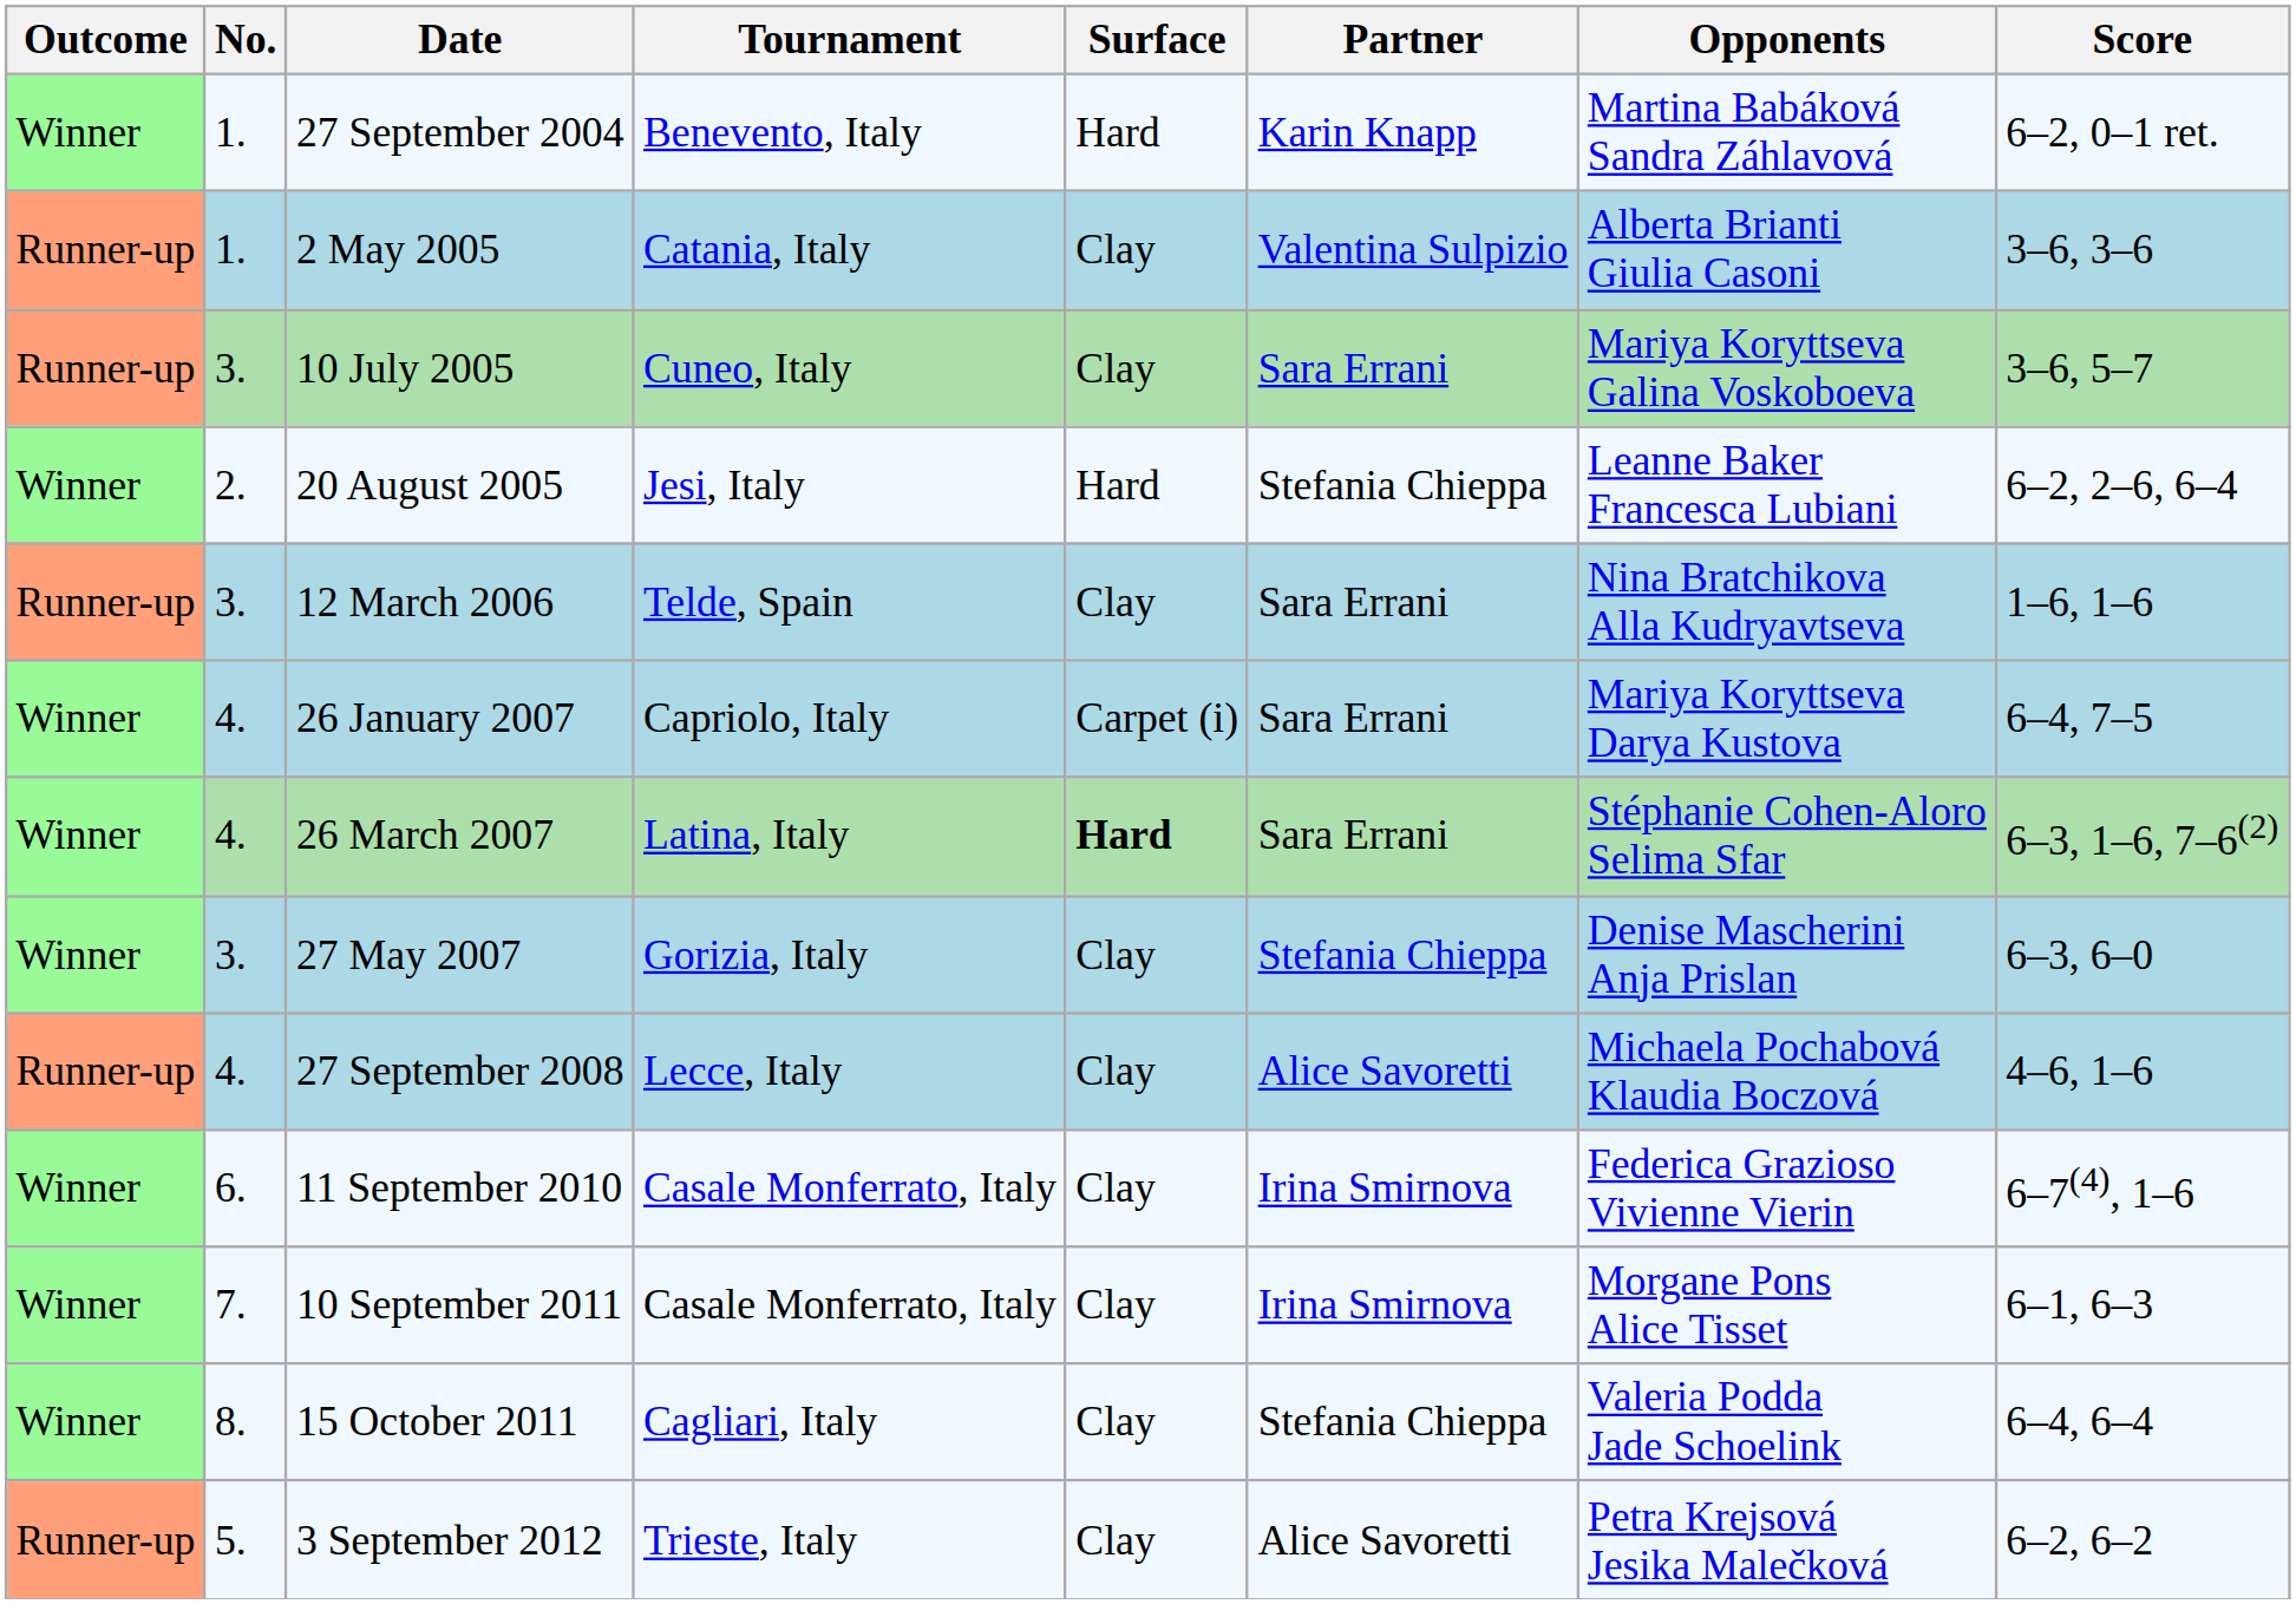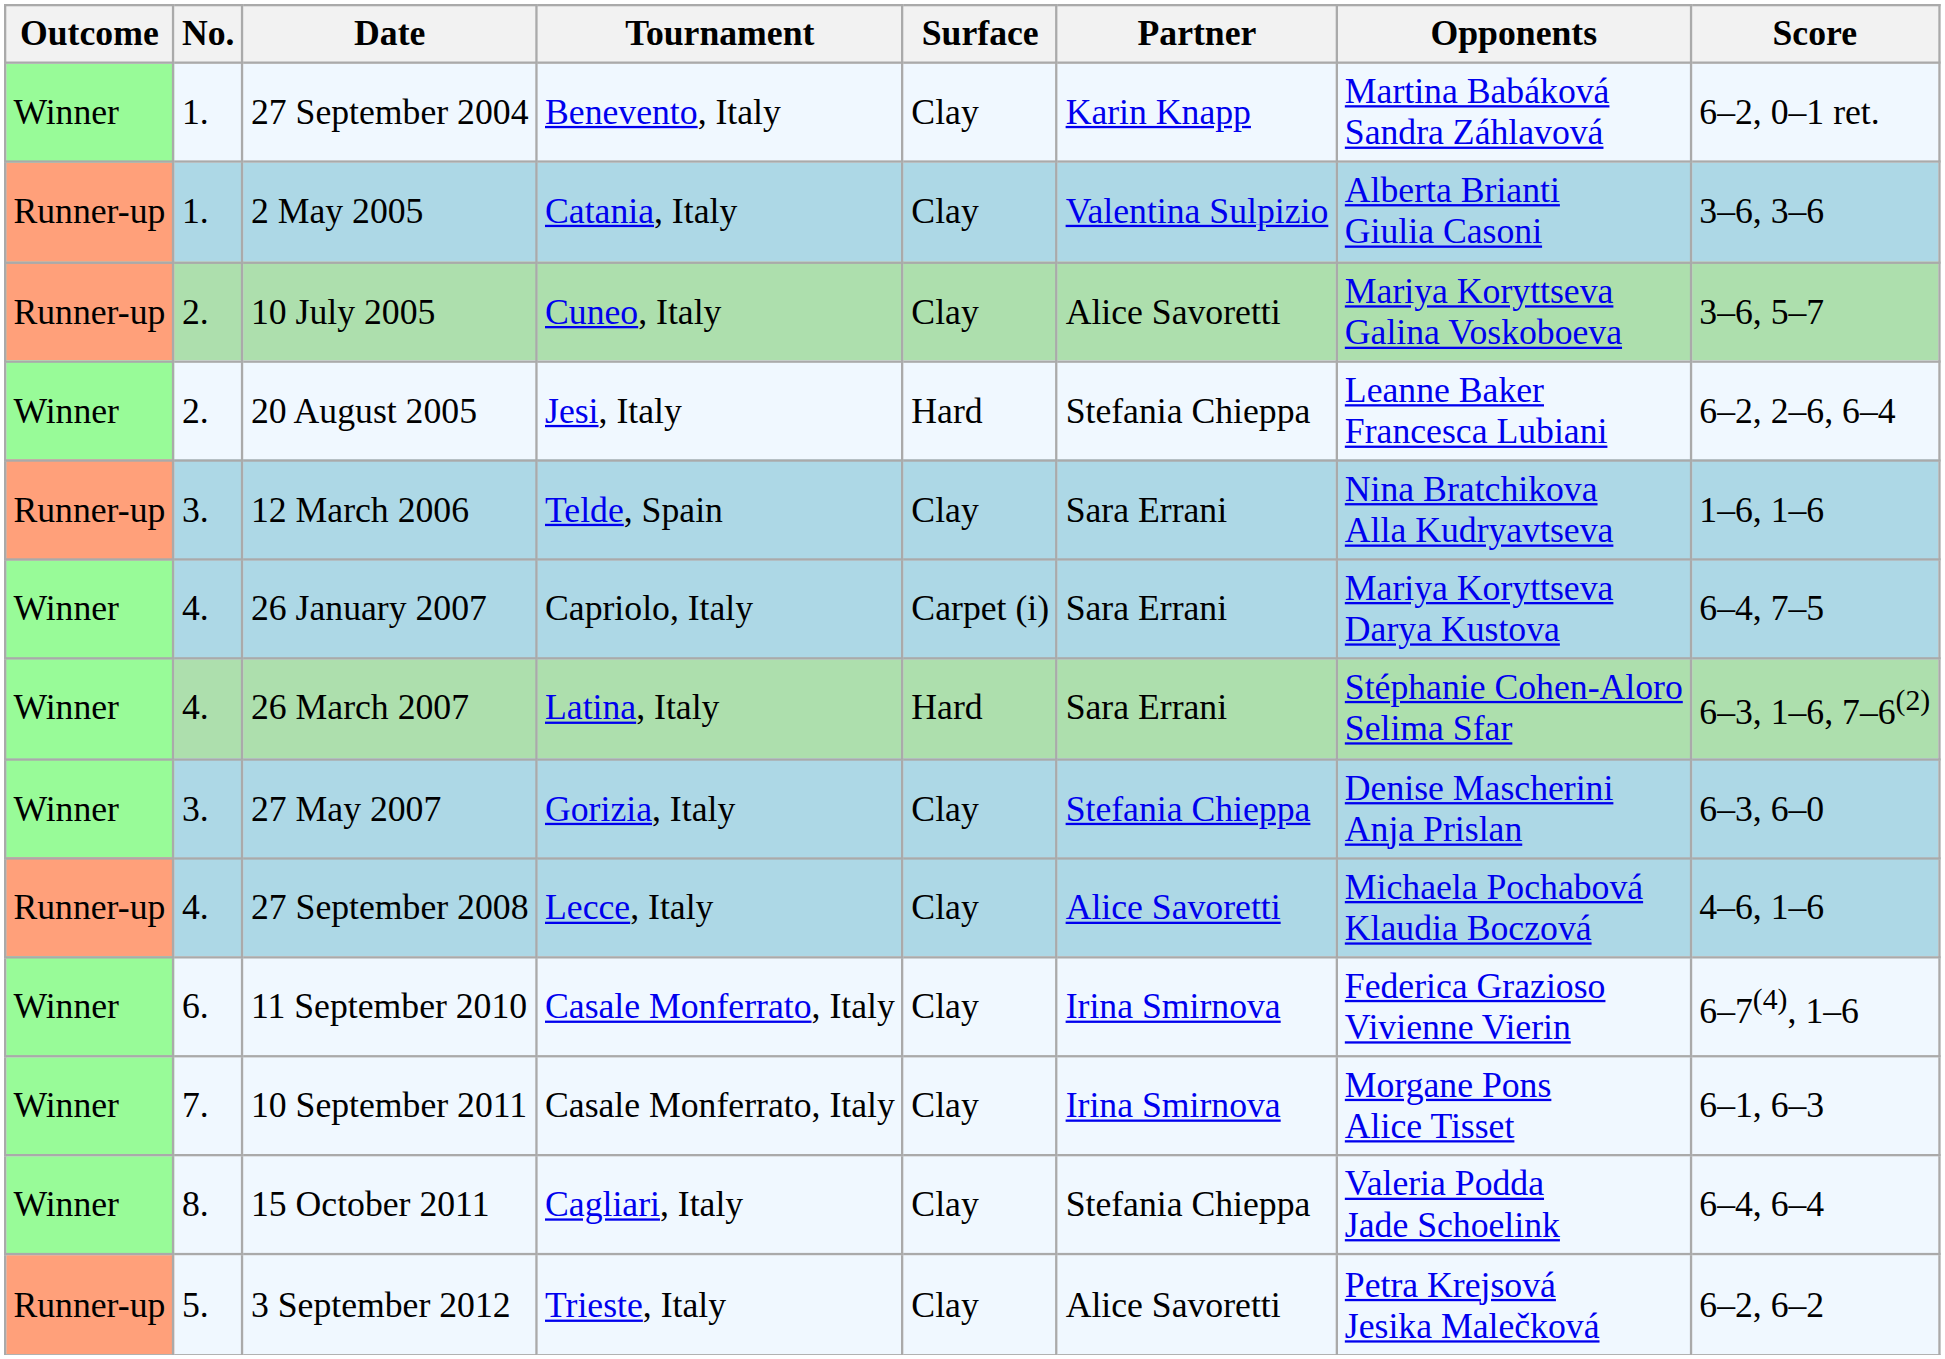27 September 2004 | Surface: Hard -> Clay
10 July 2005 | No.: 3. -> 2.
10 July 2005 | Partner: Sara Errani -> Alice Savoretti
26 March 2007 | Surface: bold -> normal
